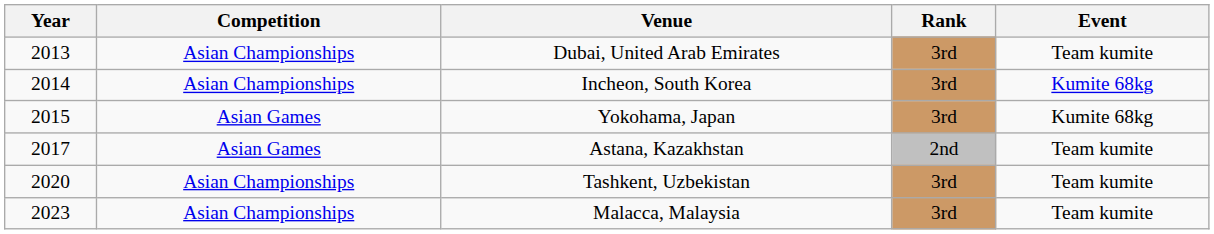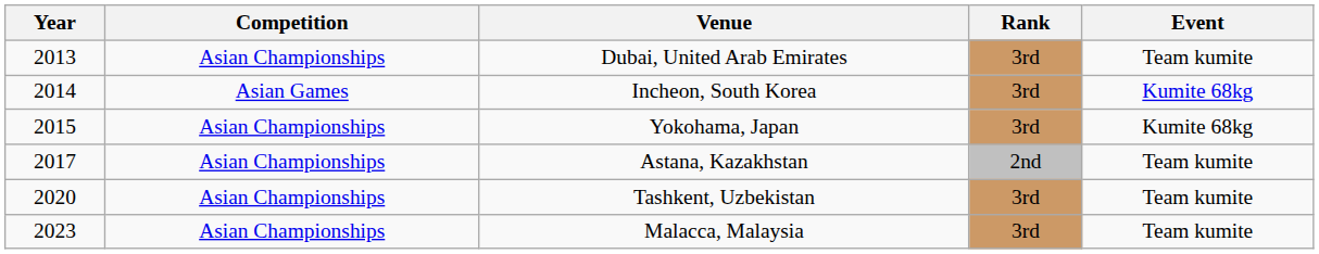Incheon, South Korea | Competition: Asian Championships -> Asian Games
Yokohama, Japan | Competition: Asian Games -> Asian Championships
Astana, Kazakhstan | Competition: Asian Games -> Asian Championships
